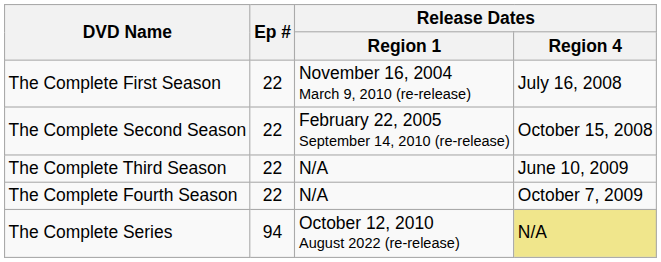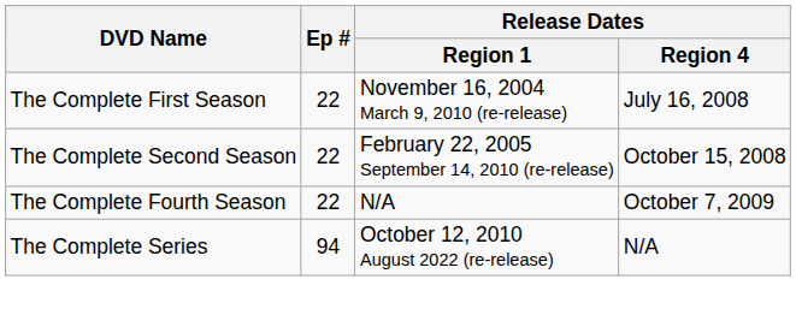- row: The Complete Third Season | 22 | N/A | June 10, 2009
The Complete Series | Release Dates / Region 4: khaki background -> no background
